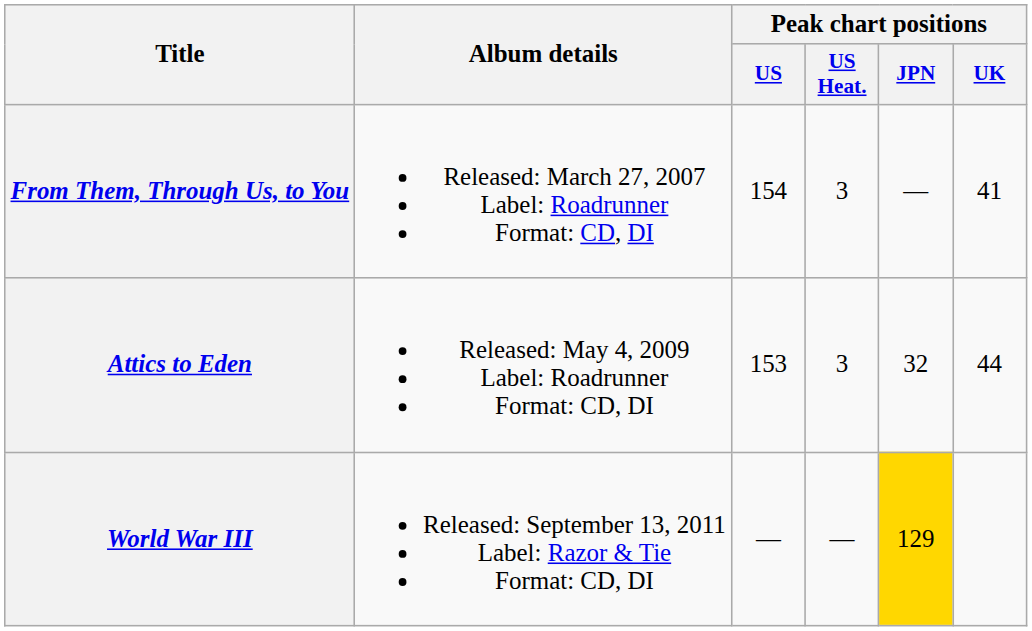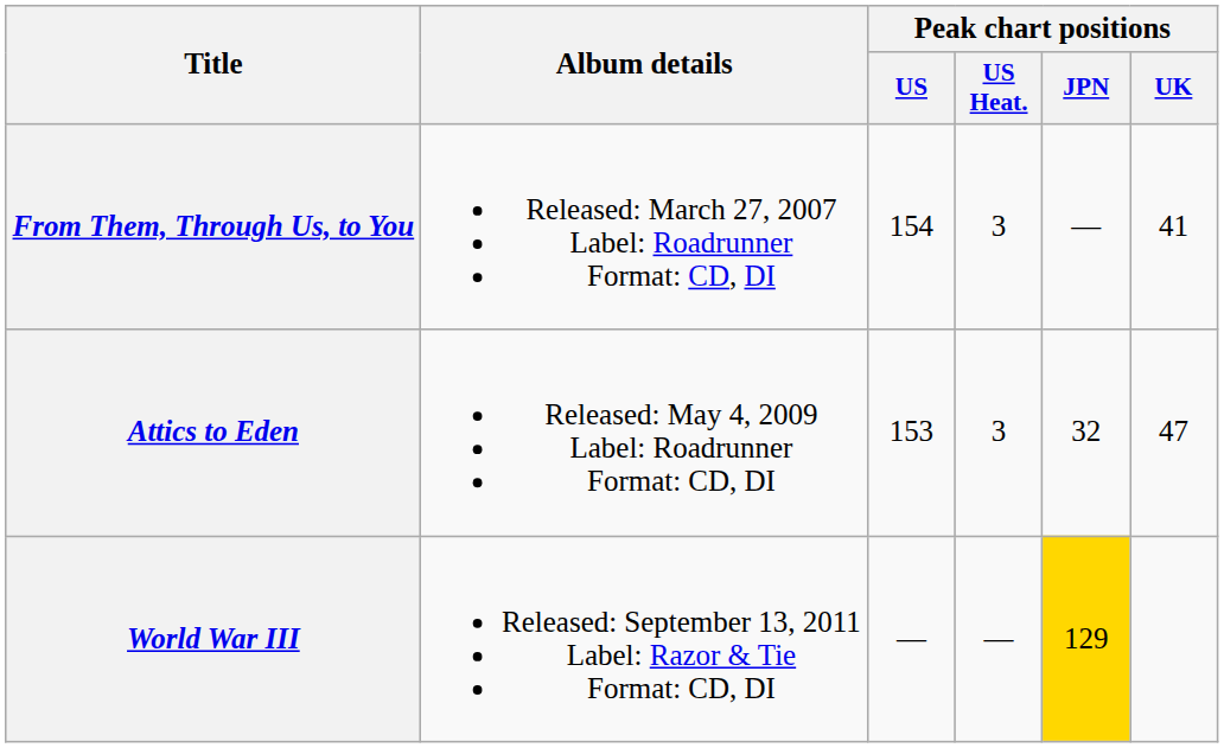Attics to Eden | Peak chart positions / UK: 44 -> 47
